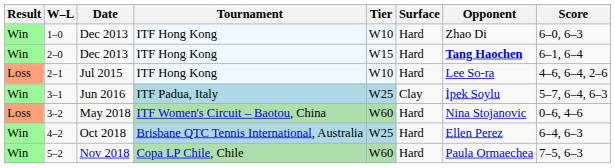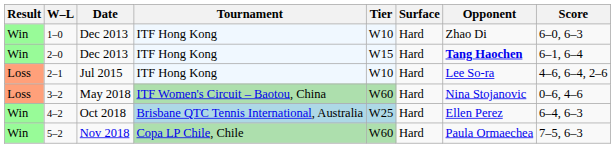- row: Win | 3–1 | Jun 2016 | ITF Padua, Italy | W25 | Clay | İpek Soylu | 5–7, 6–4, 6–3
